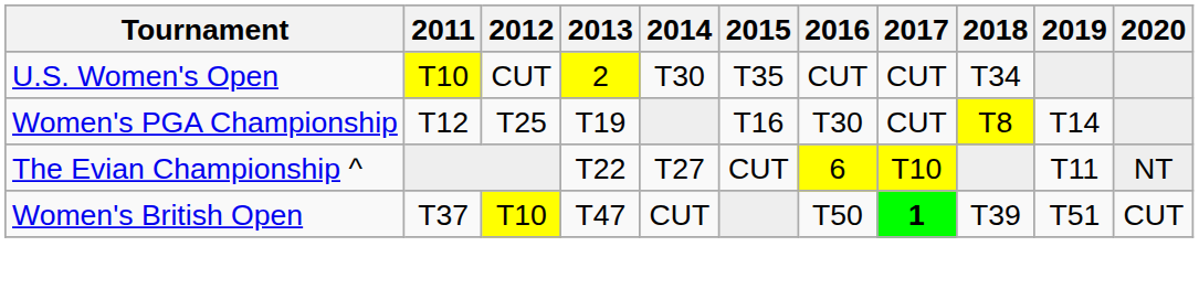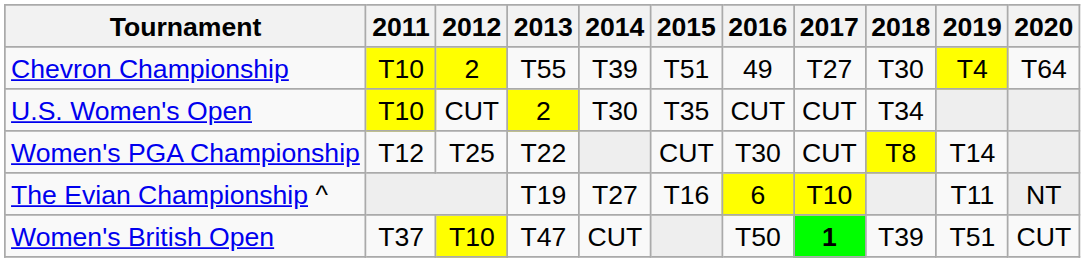+ row: Chevron Championship | T10 | 2 | T55 | T39 | T51 | 49 | T27 | T30 | T4 | T64
Women's PGA Championship | 2013: T19 -> T22
Women's PGA Championship | 2015: T16 -> CUT
The Evian Championship ^ | 2013: T22 -> T19
The Evian Championship ^ | 2015: CUT -> T16
